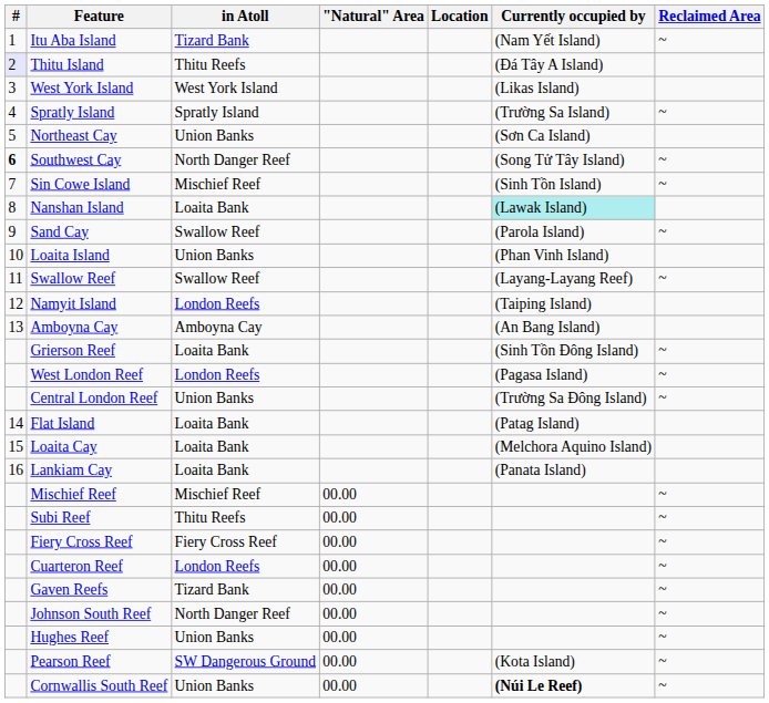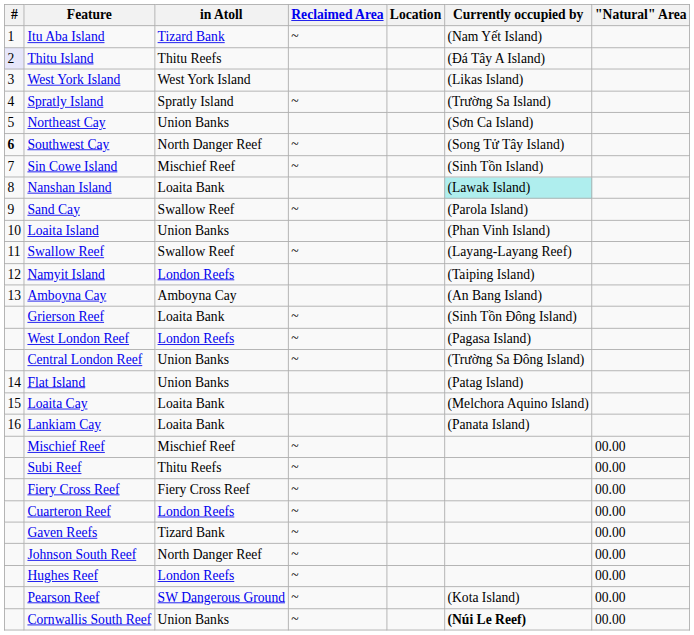columns swapped: "Natural" Area <-> Reclaimed Area
Flat Island | in Atoll: Loaita Bank -> Union Banks
Hughes Reef | in Atoll: Union Banks -> London Reefs
